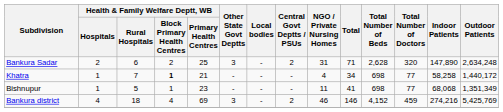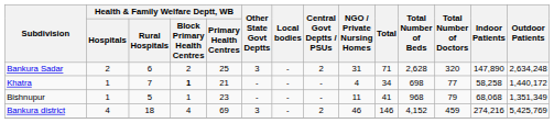Bishnupur | Total Number of Beds: 698 -> 968
Bishnupur | Total Number of Doctors: 77 -> 79
